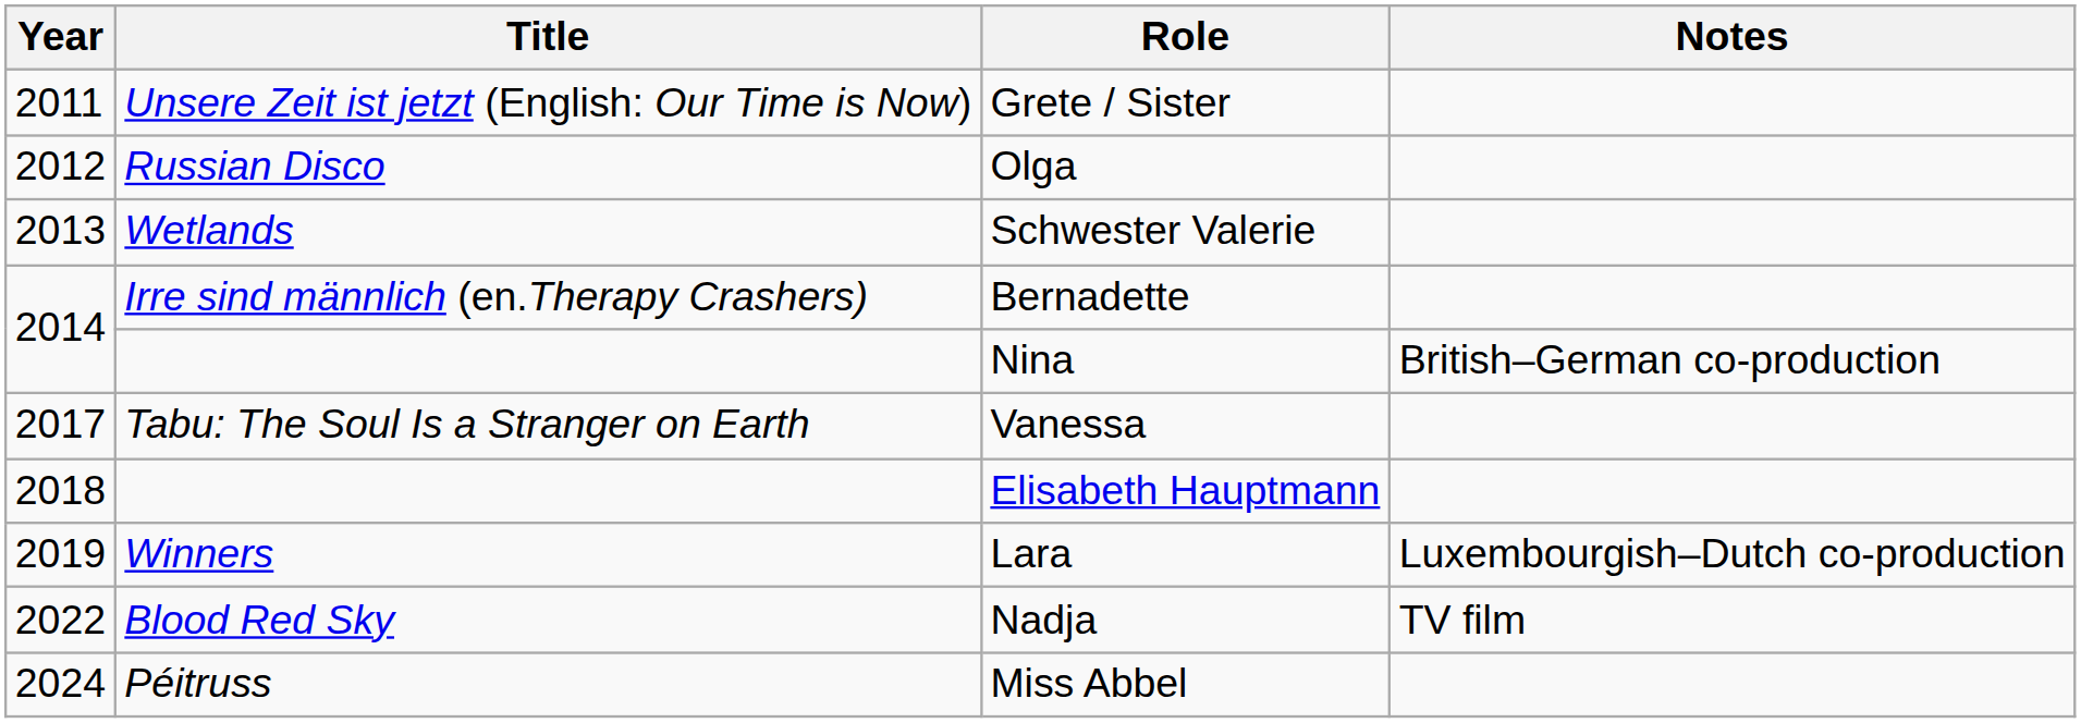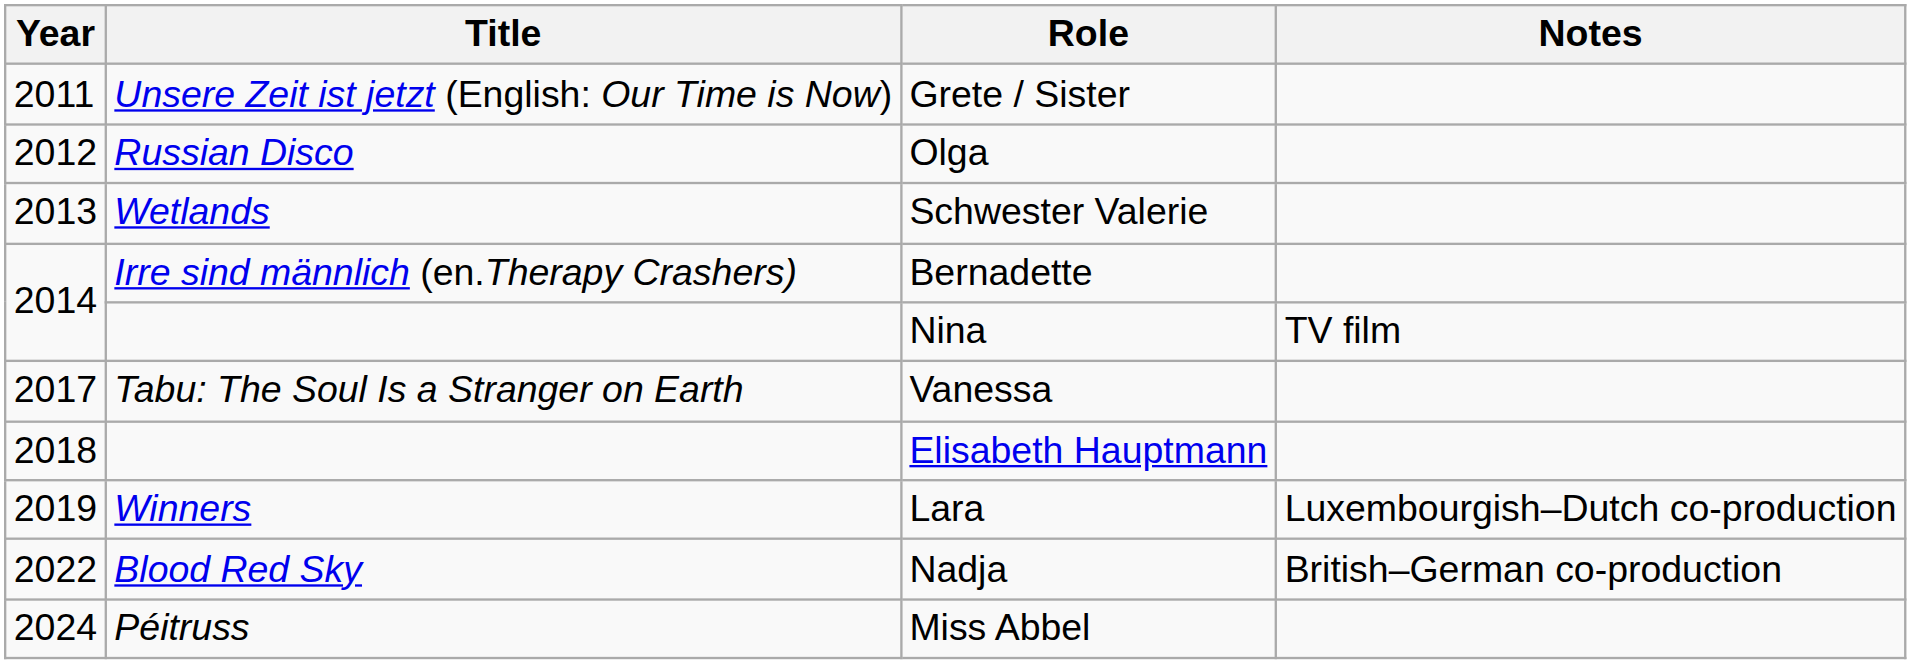Nina | Notes: British–German co-production -> TV film
Nadja | Notes: TV film -> British–German co-production
